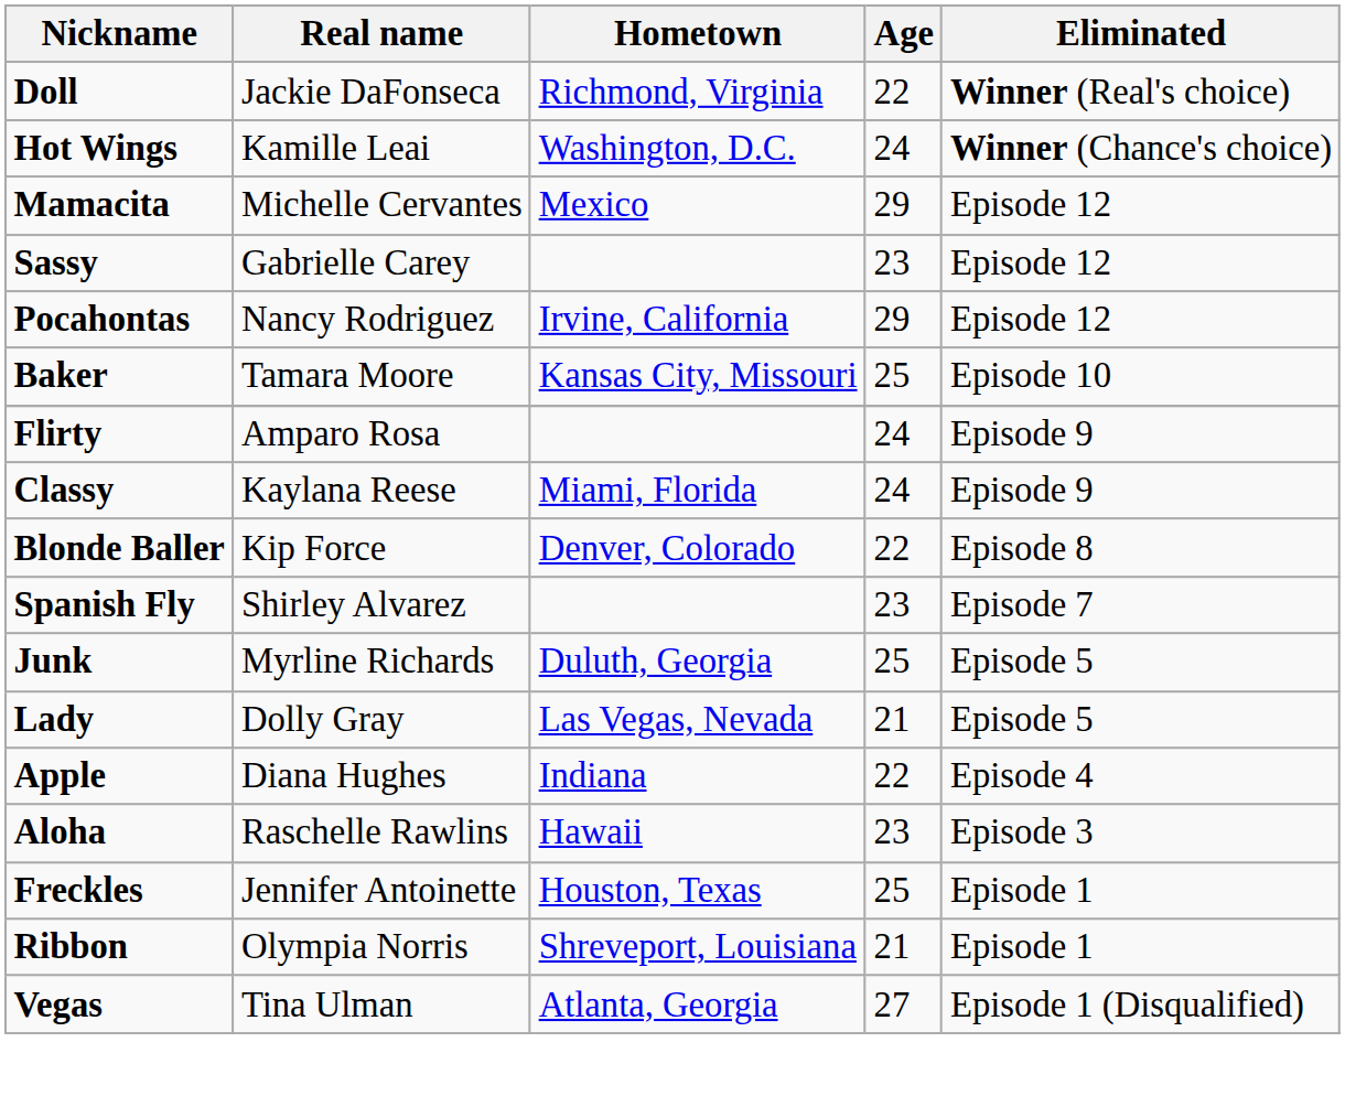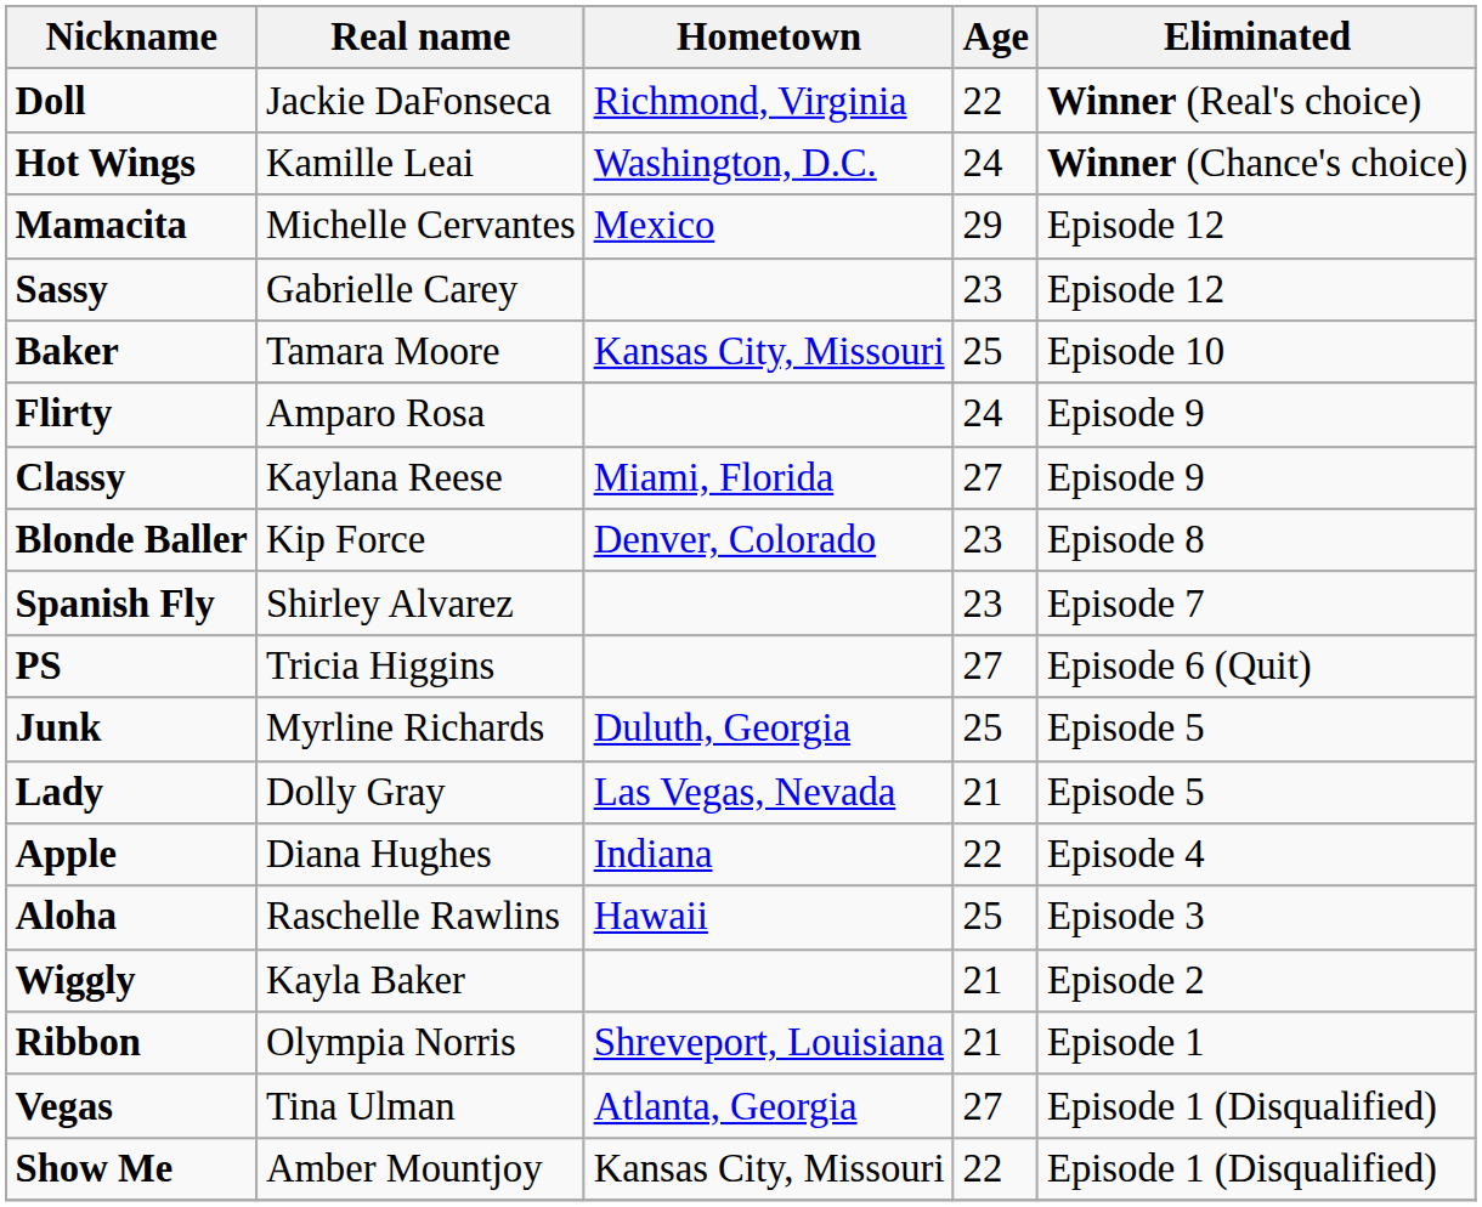- row: Pocahontas | Nancy Rodriguez | Irvine, California | 29 | Episode 12
Classy | Age: 24 -> 27
Blonde Baller | Age: 22 -> 23
+ row: PS | Tricia Higgins | 27 | Episode 6 (Quit)
Aloha | Age: 23 -> 25
+ row: Wiggly | Kayla Baker | 21 | Episode 2
- row: Freckles | Jennifer Antoinette | Houston, Texas | 25 | Episode 1
+ row: Show Me | Amber Mountjoy | Kansas City, Missouri | 22 | Episode 1 (Disqualified)
